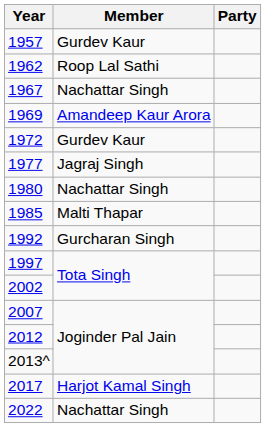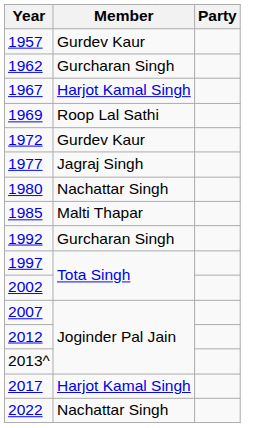1962 | Member: Roop Lal Sathi -> Gurcharan Singh
1967 | Member: Nachattar Singh -> Harjot Kamal Singh
1969 | Member: Amandeep Kaur Arora -> Roop Lal Sathi
